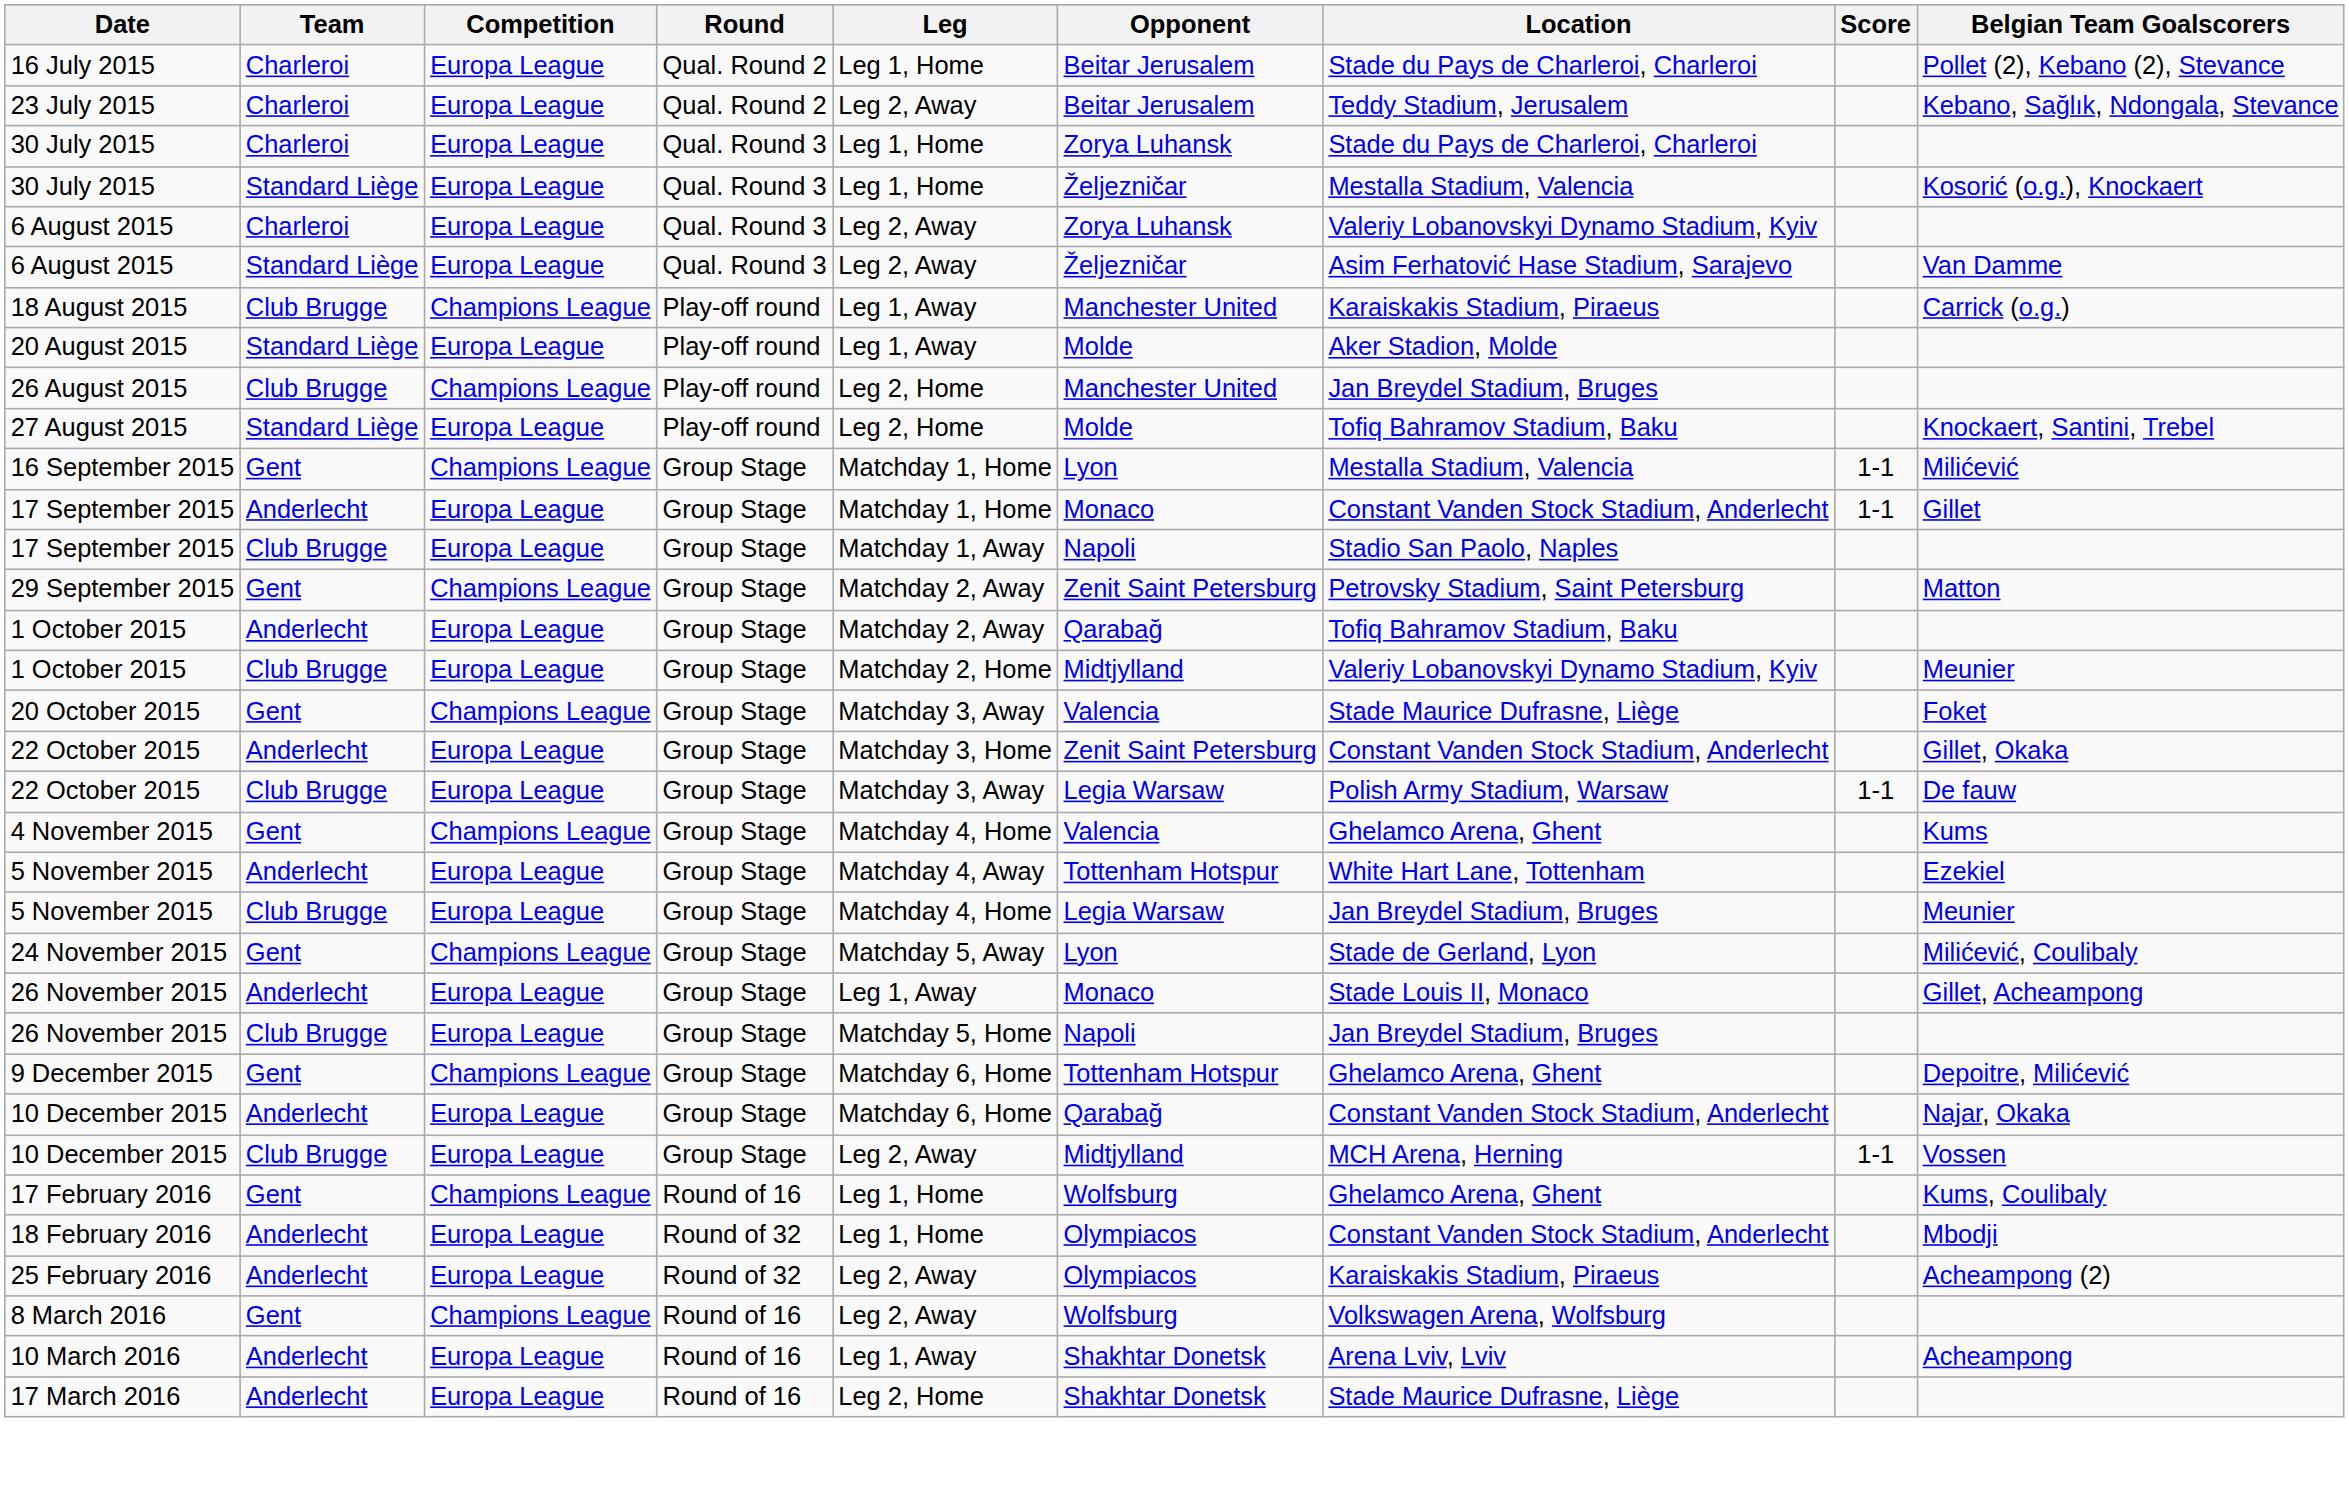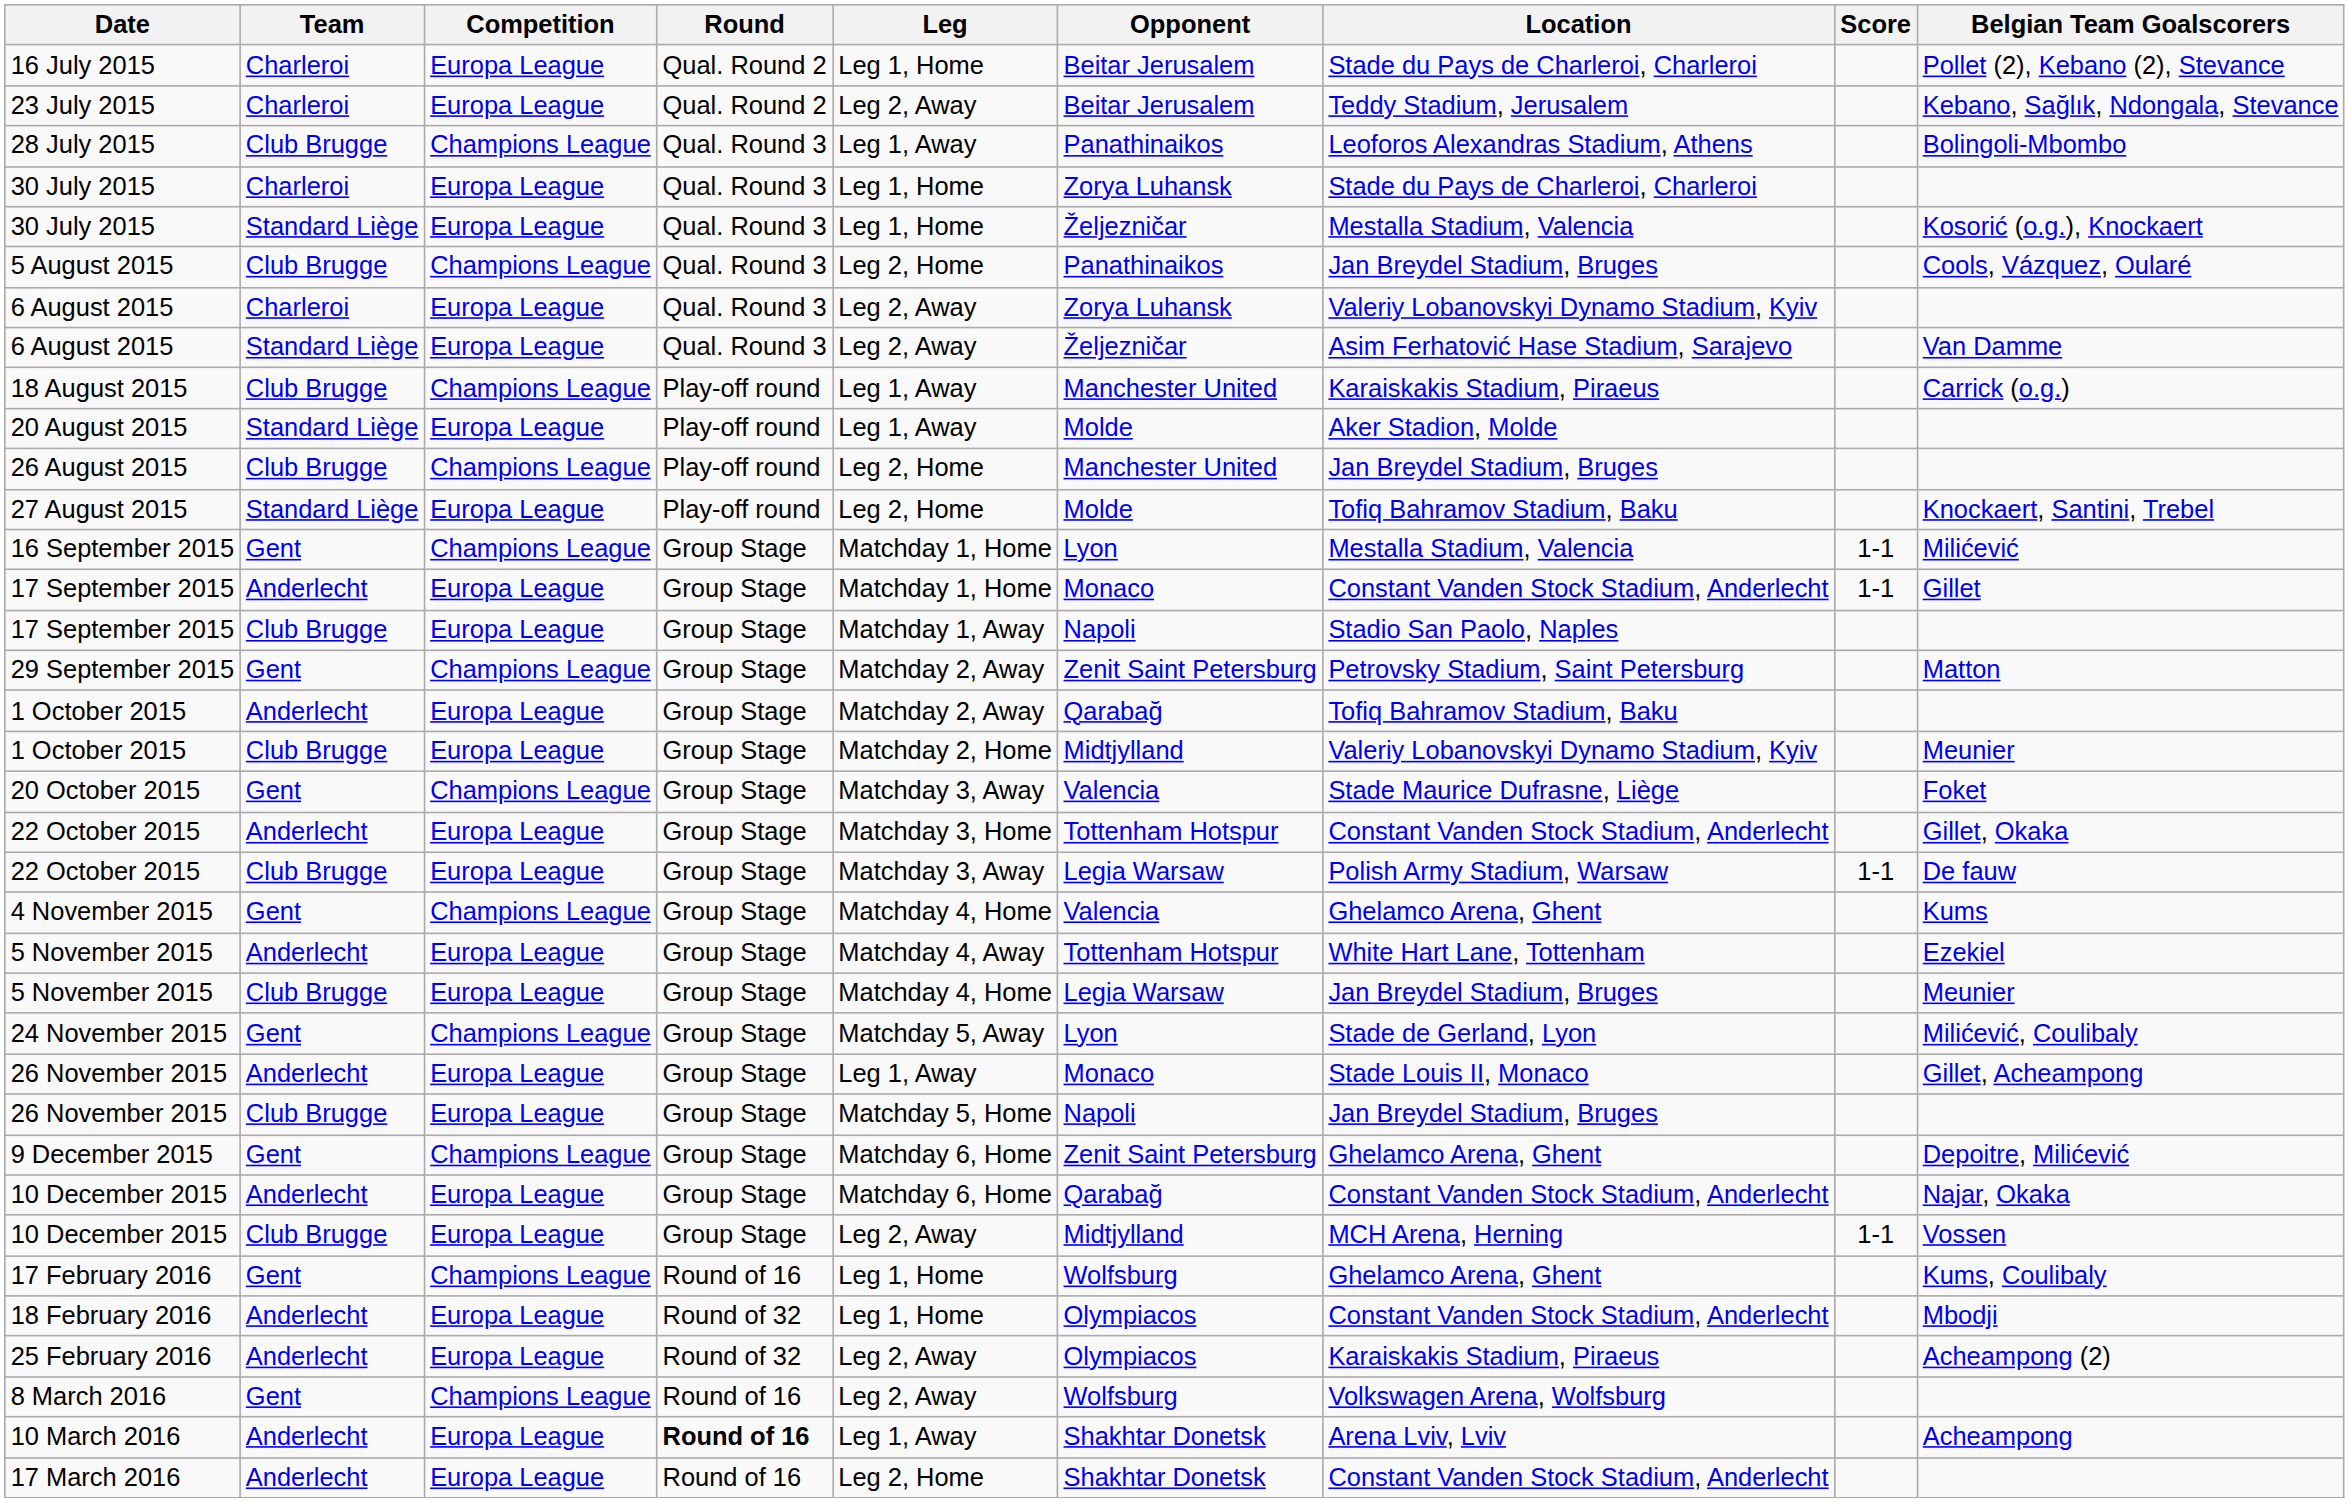+ row: 28 July 2015 | Club Brugge | Champions League | Qual. Round 3 | Leg 1, Away | Panathinaikos | Leoforos Alexandras Stadium, Athens | Bolingoli-Mbombo
+ row: 5 August 2015 | Club Brugge | Champions League | Qual. Round 3 | Leg 2, Home | Panathinaikos | Jan Breydel Stadium, Bruges | Cools, Vázquez, Oularé
22 October 2015 / Anderlecht | Opponent: Zenit Saint Petersburg -> Tottenham Hotspur
9 December 2015 | Opponent: Tottenham Hotspur -> Zenit Saint Petersburg
10 March 2016 | Round: normal -> bold
17 March 2016 | Location: Stade Maurice Dufrasne, Liège -> Constant Vanden Stock Stadium, Anderlecht
